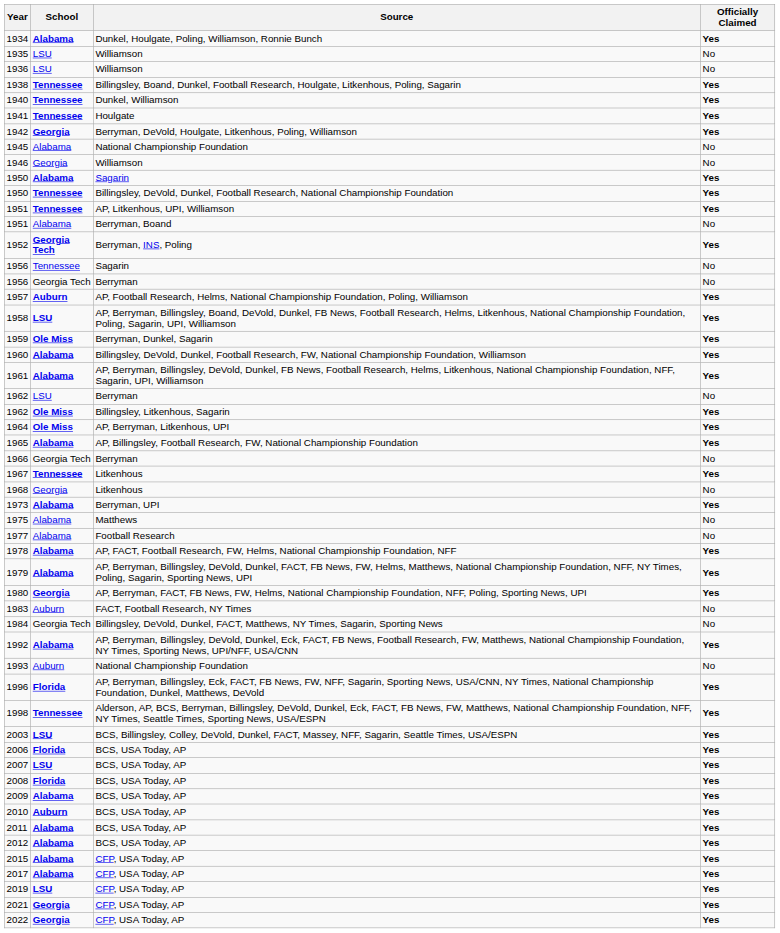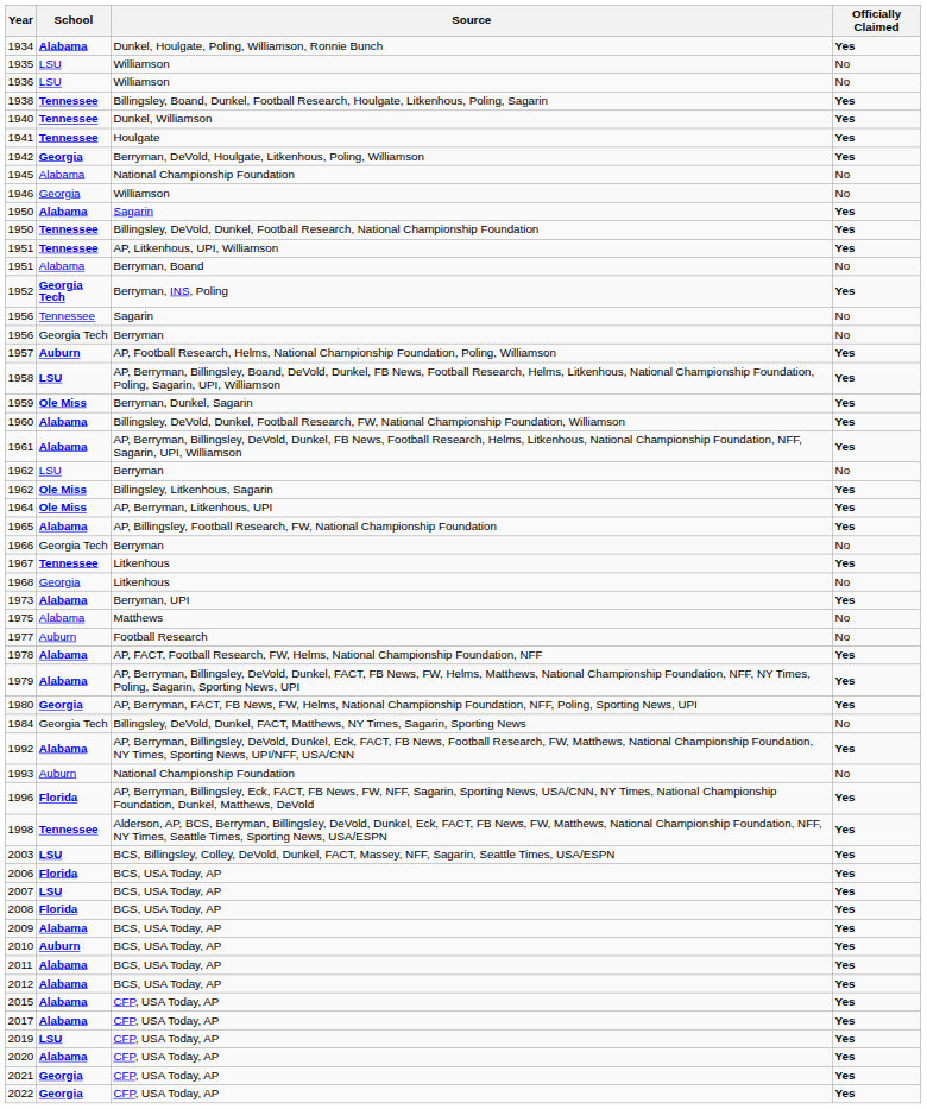1977 | School: Alabama -> Auburn
- row: 1983 | Auburn | FACT, Football Research, NY Times | No
+ row: 2020 | Alabama | CFP, USA Today, AP | Yes
